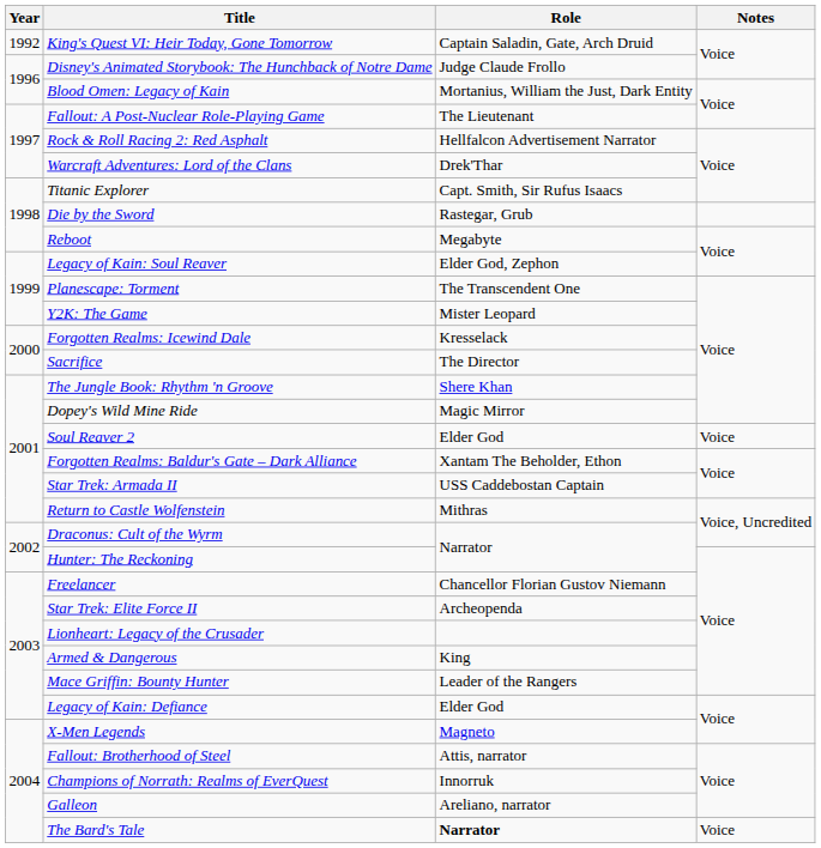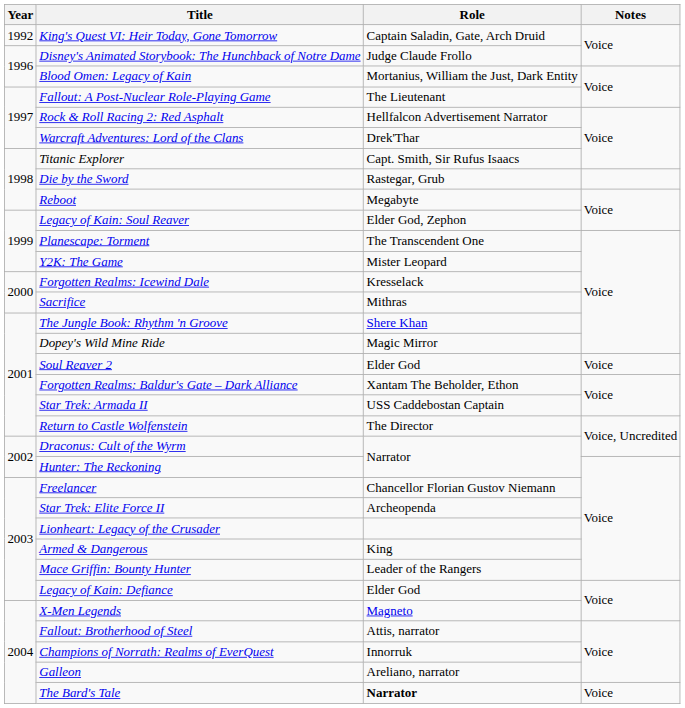Sacrifice | Role: The Director -> Mithras
Return to Castle Wolfenstein | Role: Mithras -> The Director
